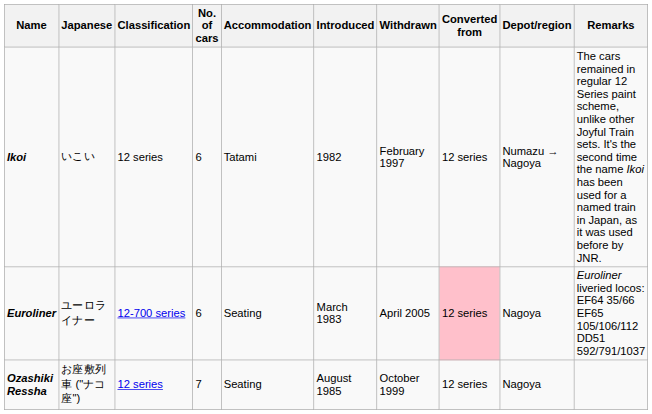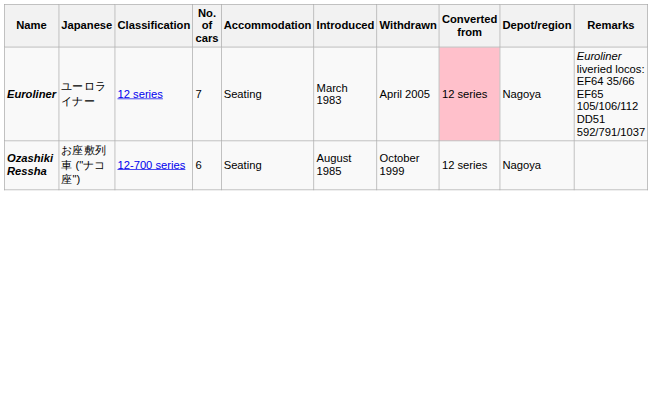- row: Ikoi | いこい | 12 series | 6 | Tatami | 1982 | February 1997 | 12 series | Numazu → Nagoya | The cars remained in regular 12 Series paint scheme, unlike other Joyful Train sets. It's the second time the name Ikoi has been used for a named train in Japan, as it was used before by JNR.
Euroliner | Classification: 12-700 series -> 12 series
Euroliner | No. of cars: 6 -> 7
Ozashiki Ressha | Classification: 12 series -> 12-700 series
Ozashiki Ressha | No. of cars: 7 -> 6
